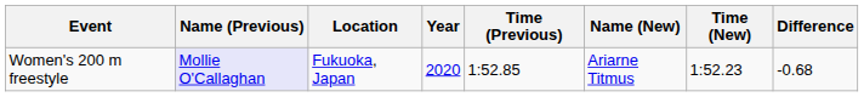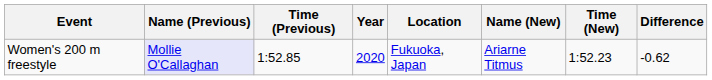columns swapped: Time (Previous) <-> Location
Women's 200 m freestyle | Difference: -0.68 -> -0.62
